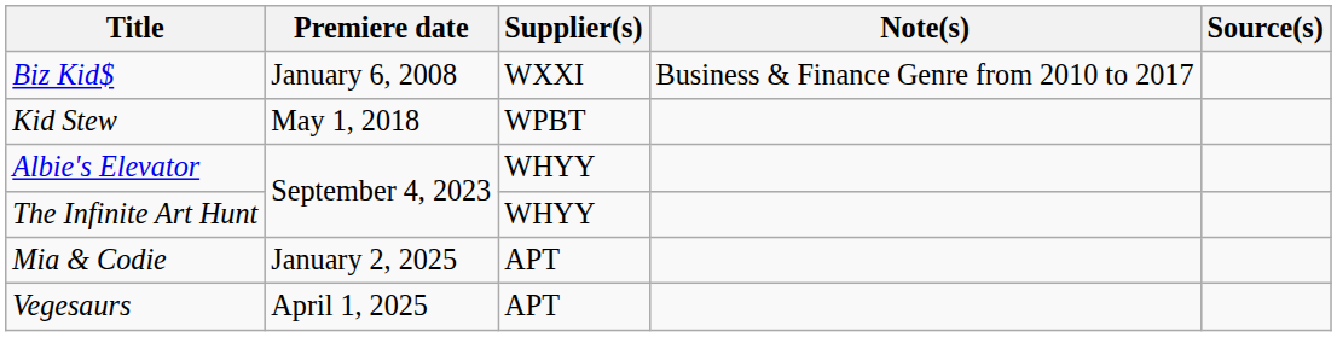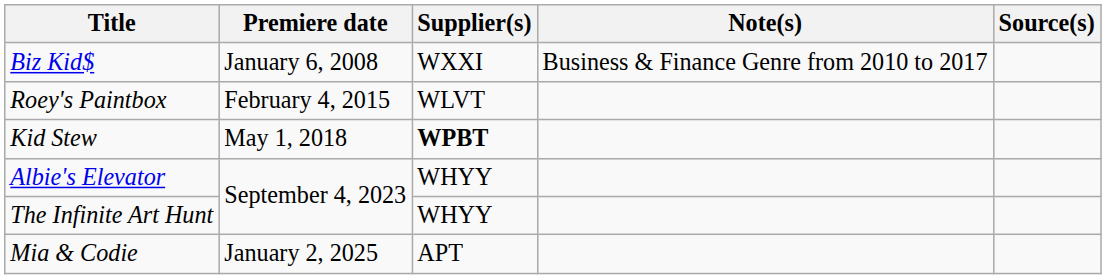+ row: Roey's Paintbox | February 4, 2015 | WLVT
Kid Stew | Supplier(s): normal -> bold
- row: Vegesaurs | April 1, 2025 | APT
